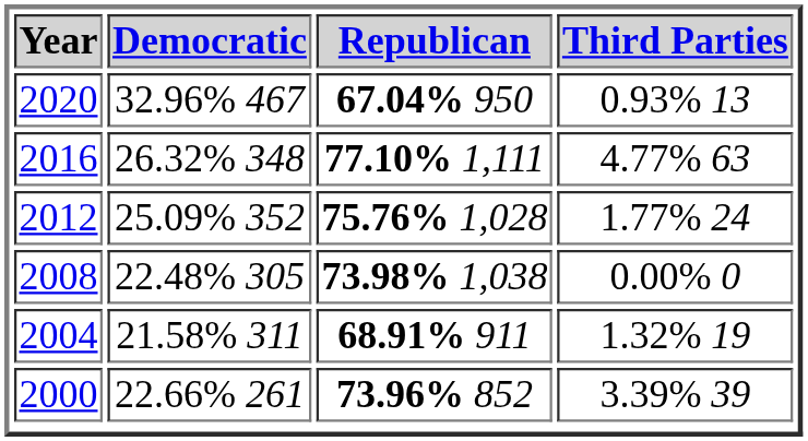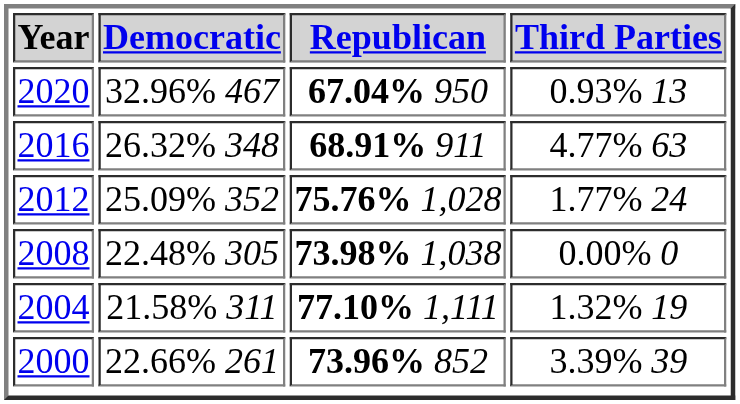2016 | Republican: 77.10% 1,111 -> 68.91% 911
2004 | Republican: 68.91% 911 -> 77.10% 1,111
